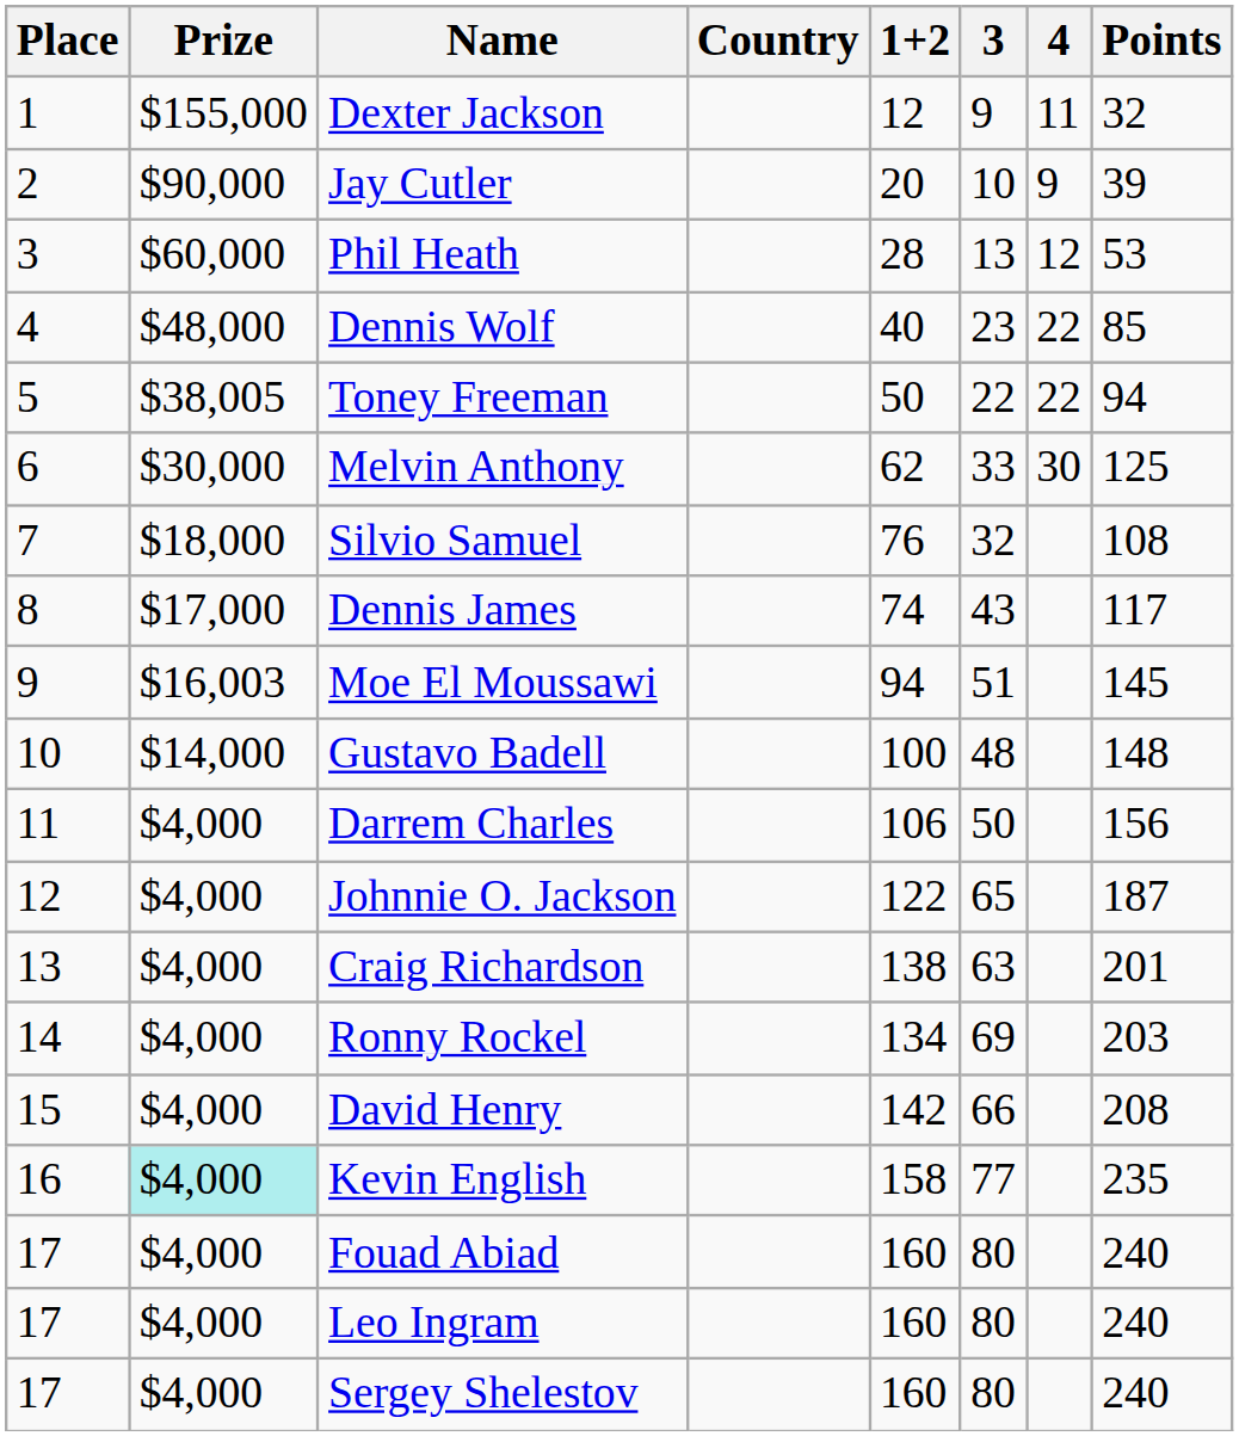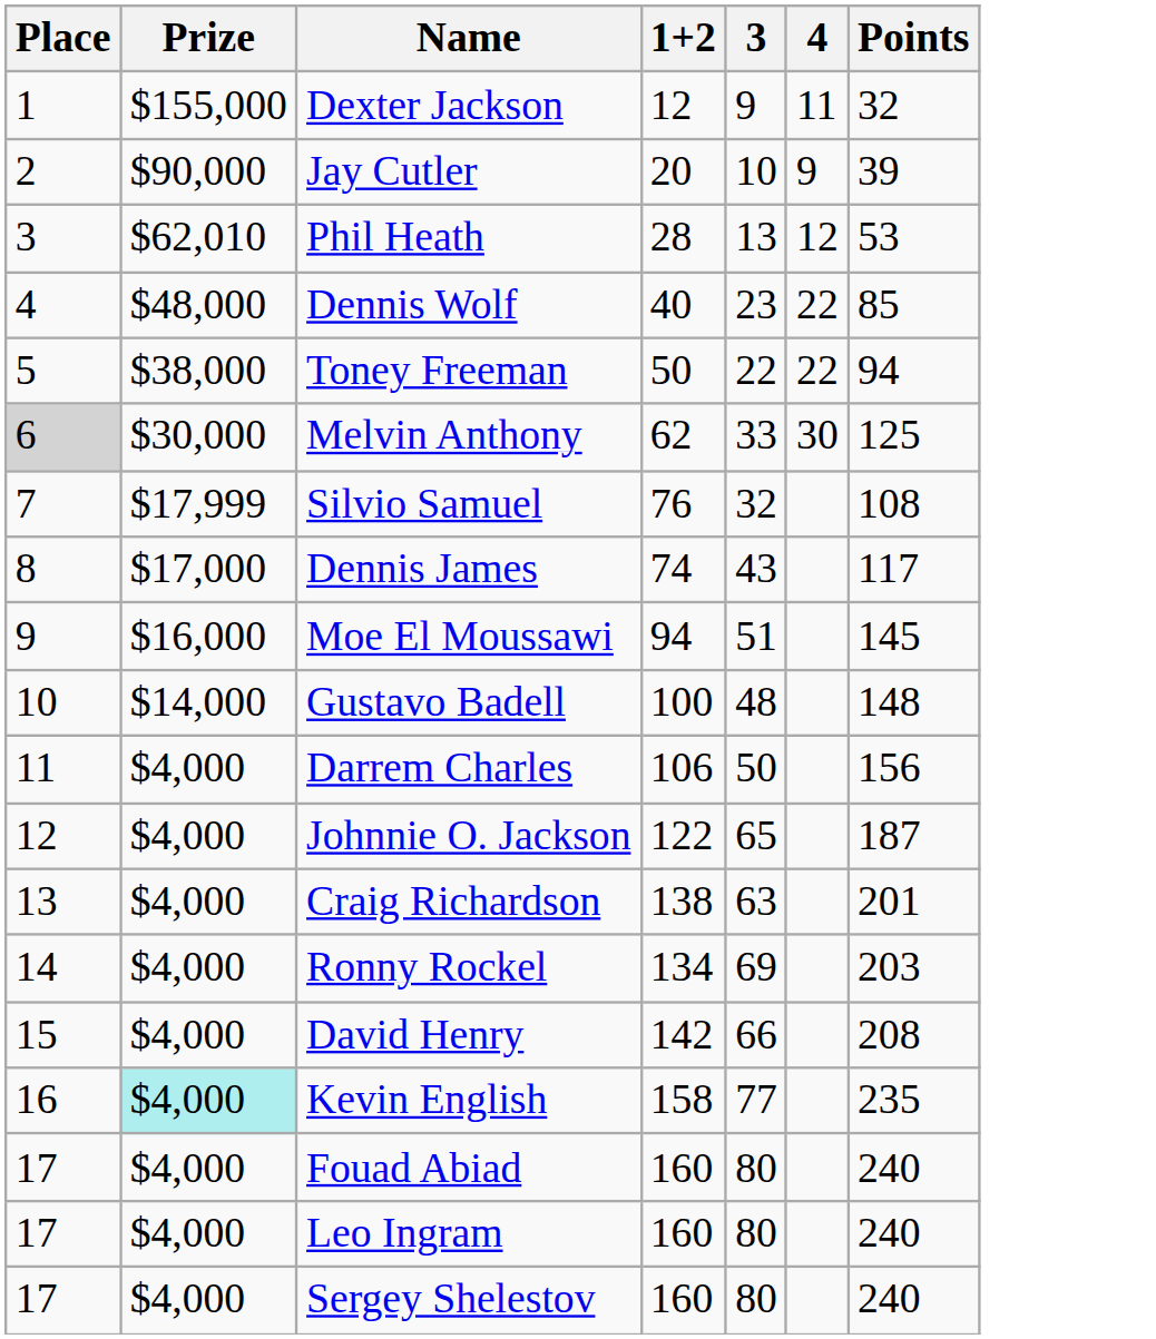- column: Country
Phil Heath | Prize: $60,000 -> $62,010
Toney Freeman | Prize: $38,005 -> $38,000
Melvin Anthony | Place: no background -> lightgrey background
Silvio Samuel | Prize: $18,000 -> $17,999
Moe El Moussawi | Prize: $16,003 -> $16,000
